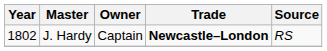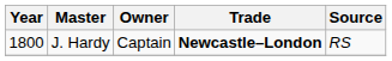J. Hardy | Year: 1802 -> 1800
